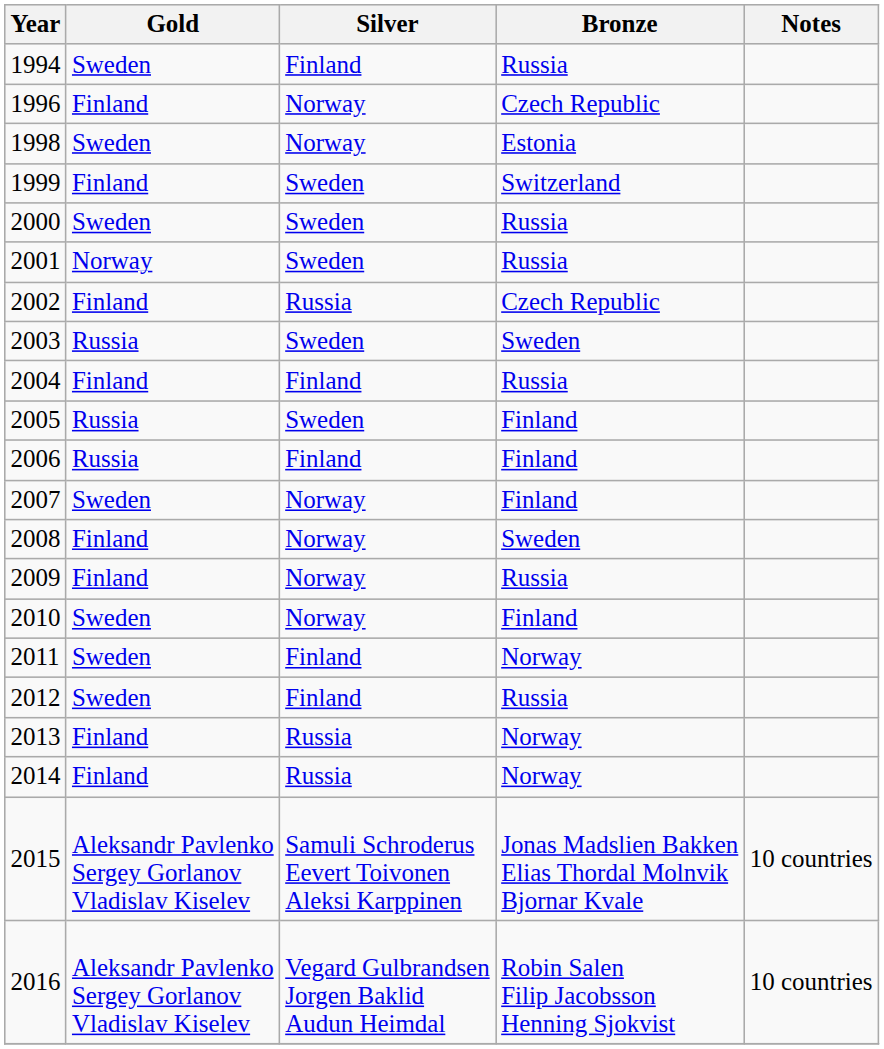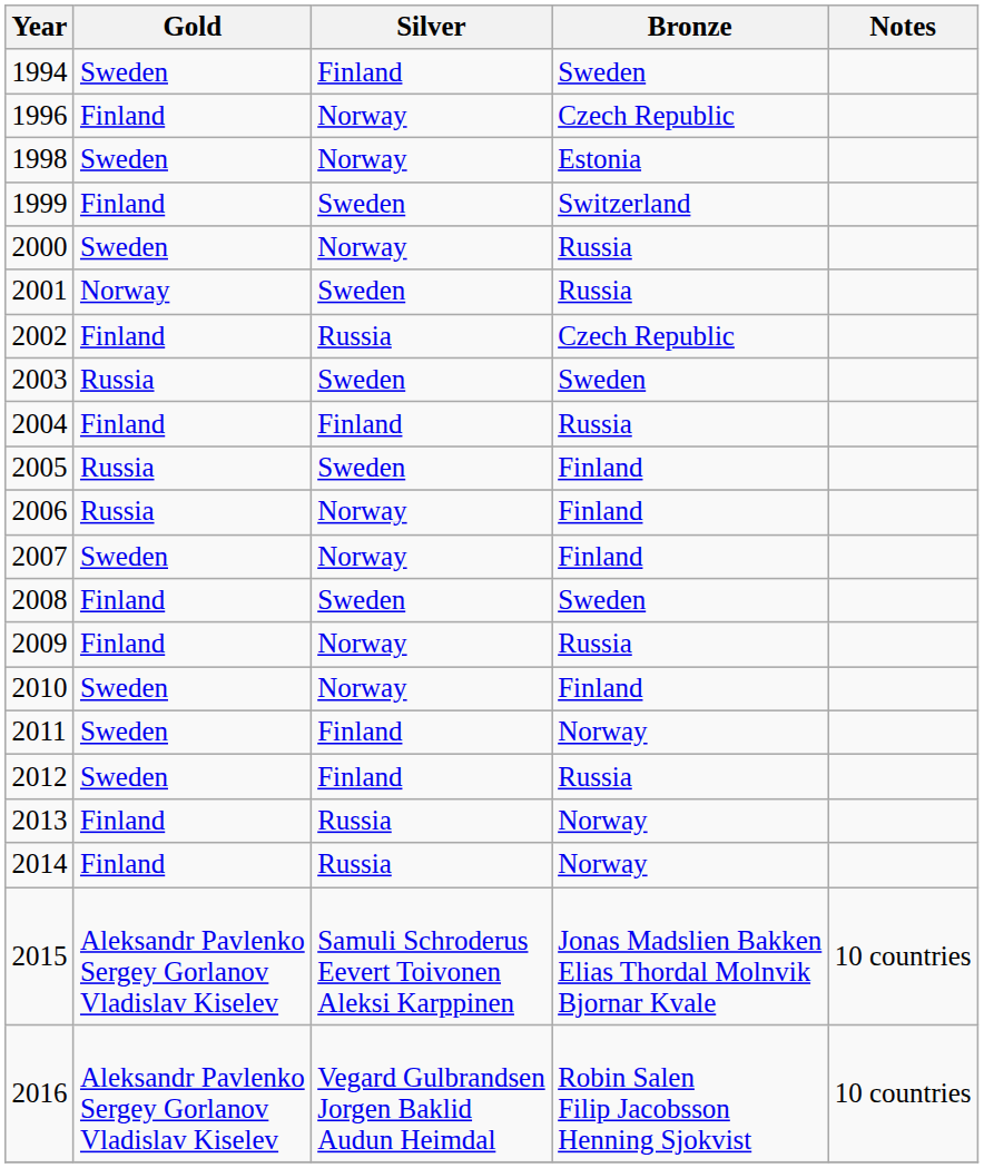1994 | Bronze: Russia -> Sweden
2000 | Silver: Sweden -> Norway
2006 | Silver: Finland -> Norway
2008 | Silver: Norway -> Sweden
